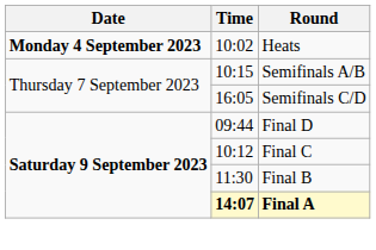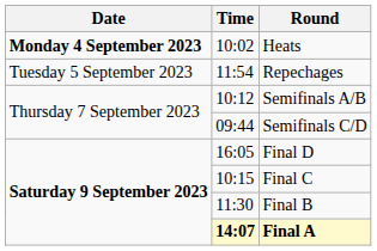+ row: Tuesday 5 September 2023 | 11:54 | Repechages
Semifinals A/B | Time: 10:15 -> 10:12
Semifinals C/D | Time: 16:05 -> 09:44
Final D | Time: 09:44 -> 16:05
Final C | Time: 10:12 -> 10:15
